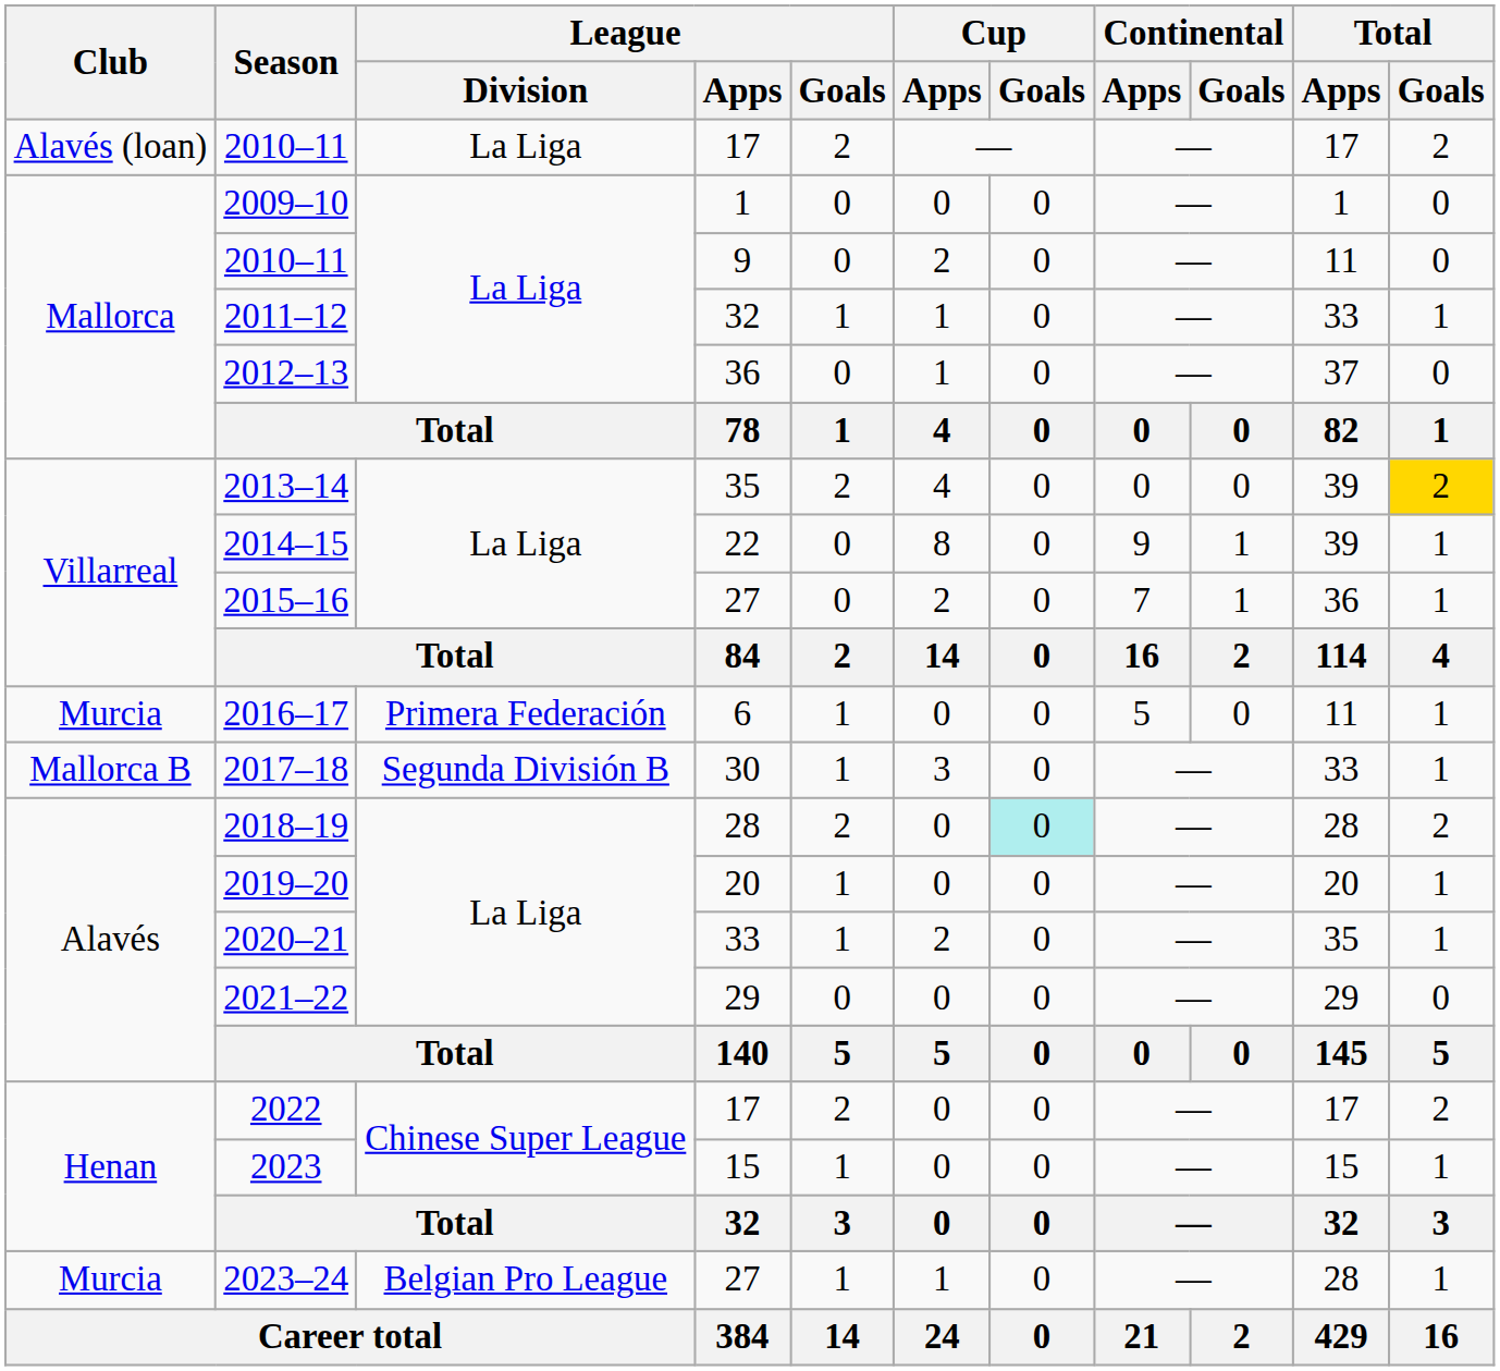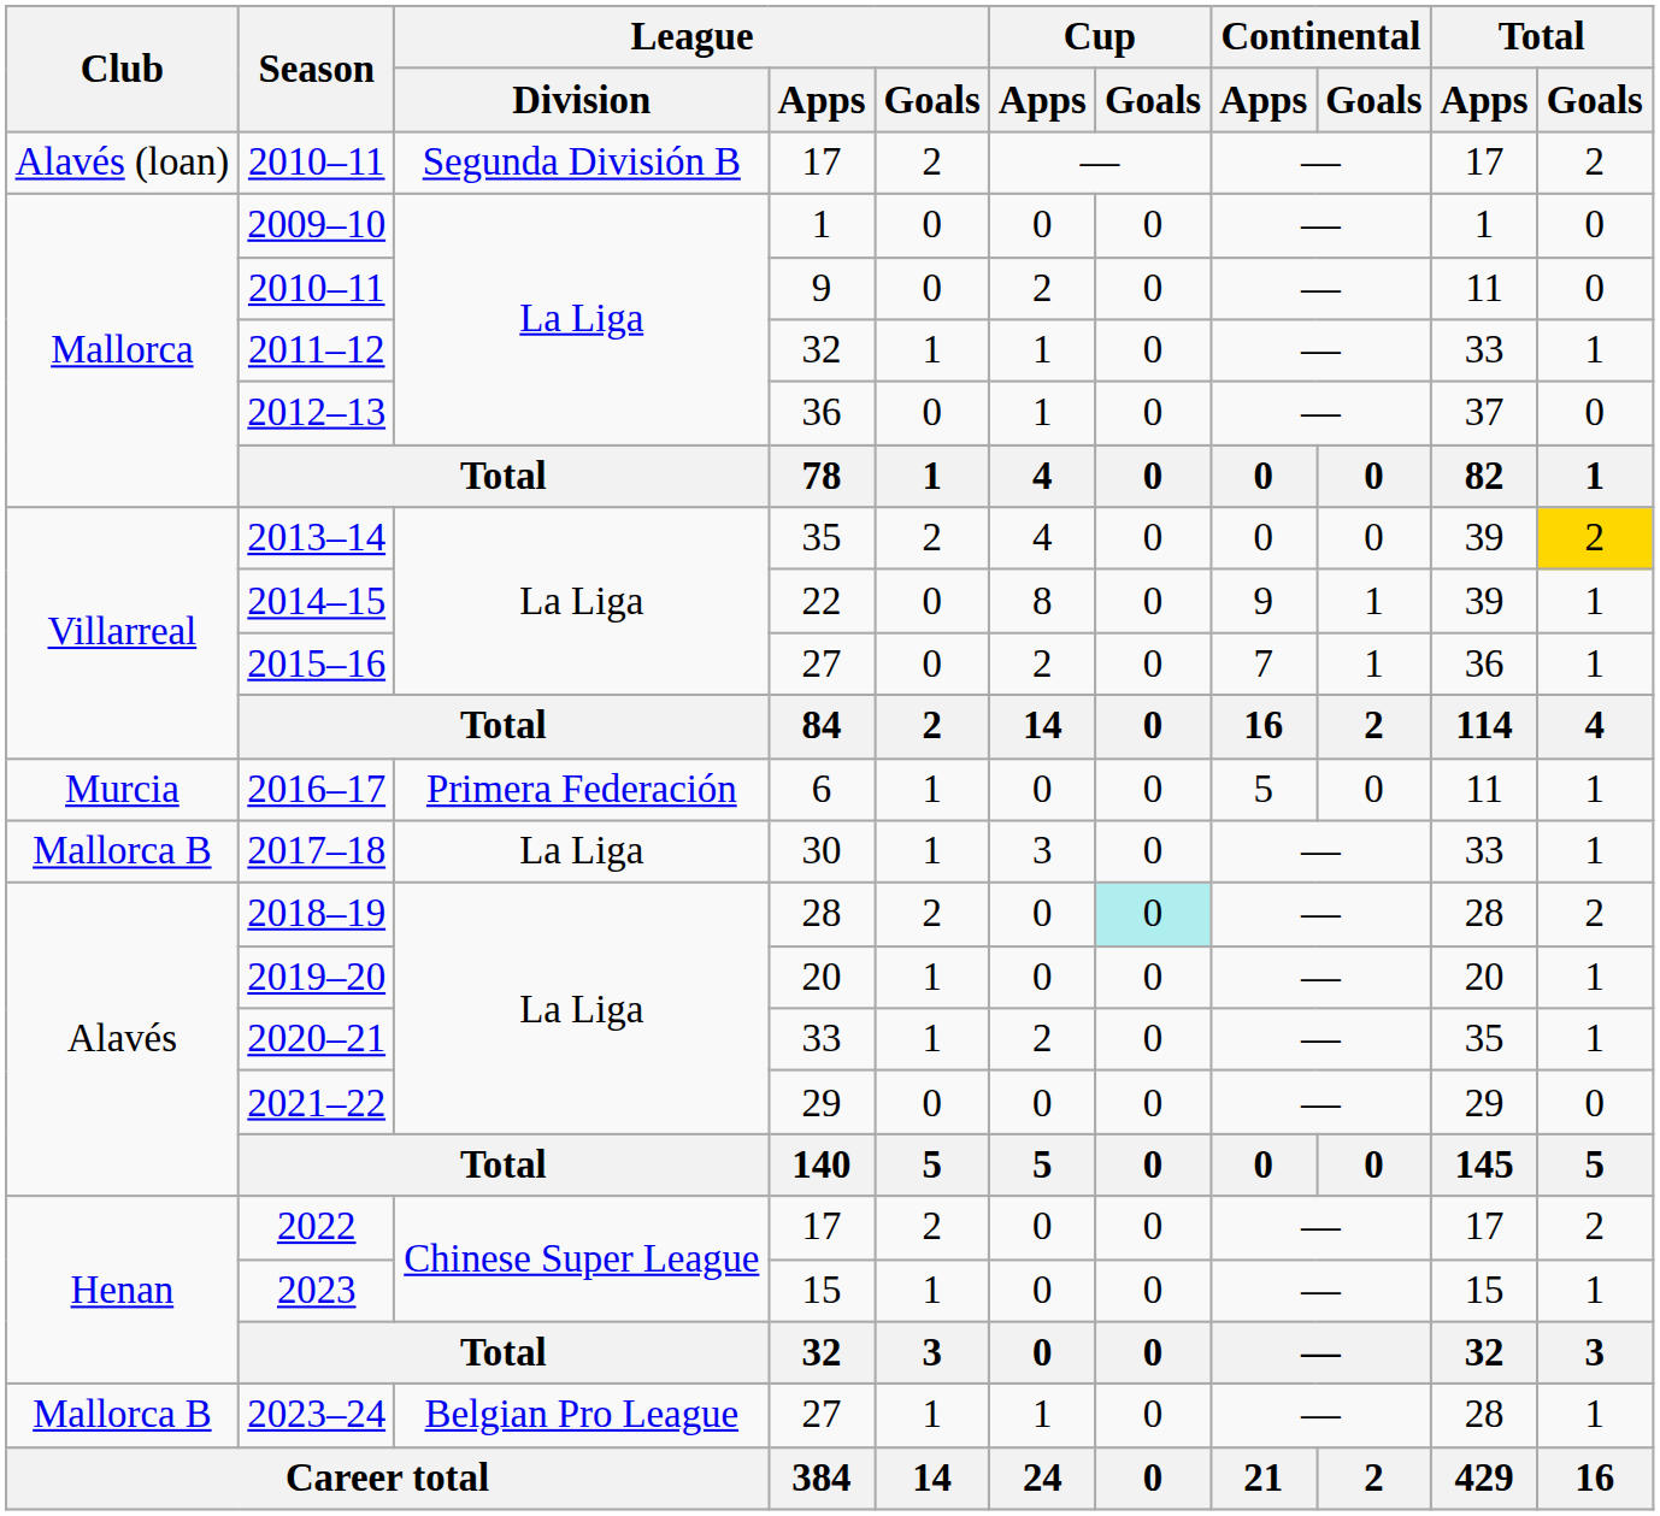2010–11 / 17 | League / Division: La Liga -> Segunda División B
2017–18 | League / Division: Segunda División B -> La Liga
2023–24 | Club: Murcia -> Mallorca B
